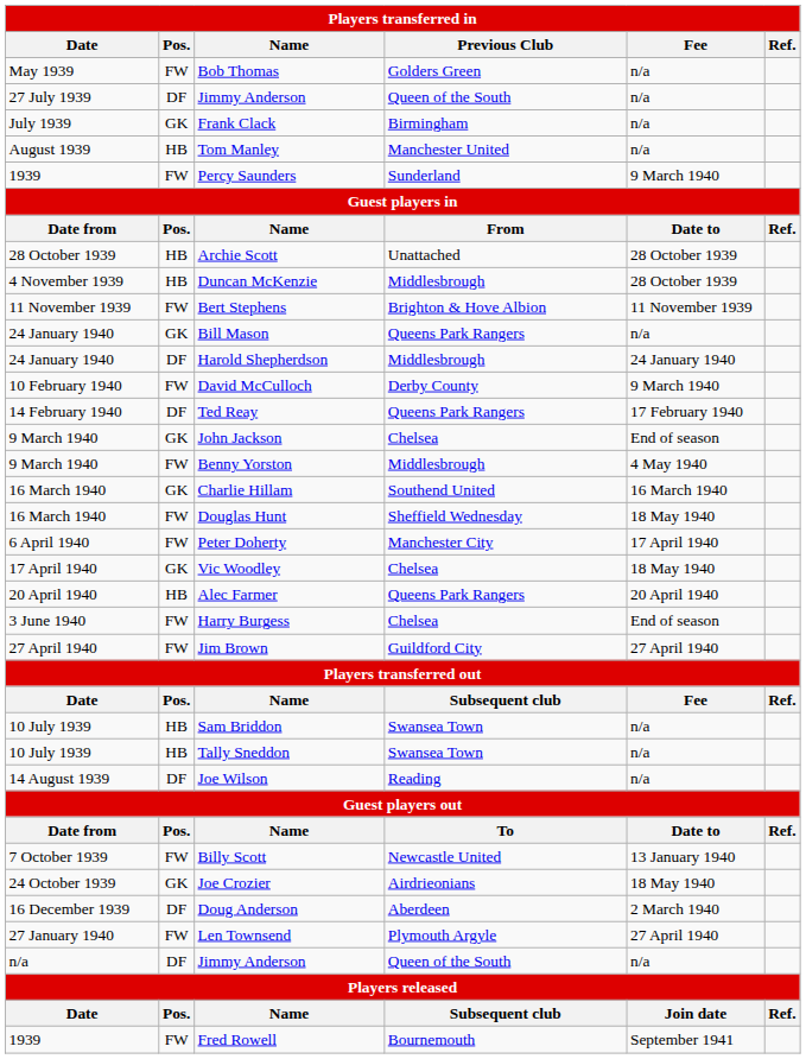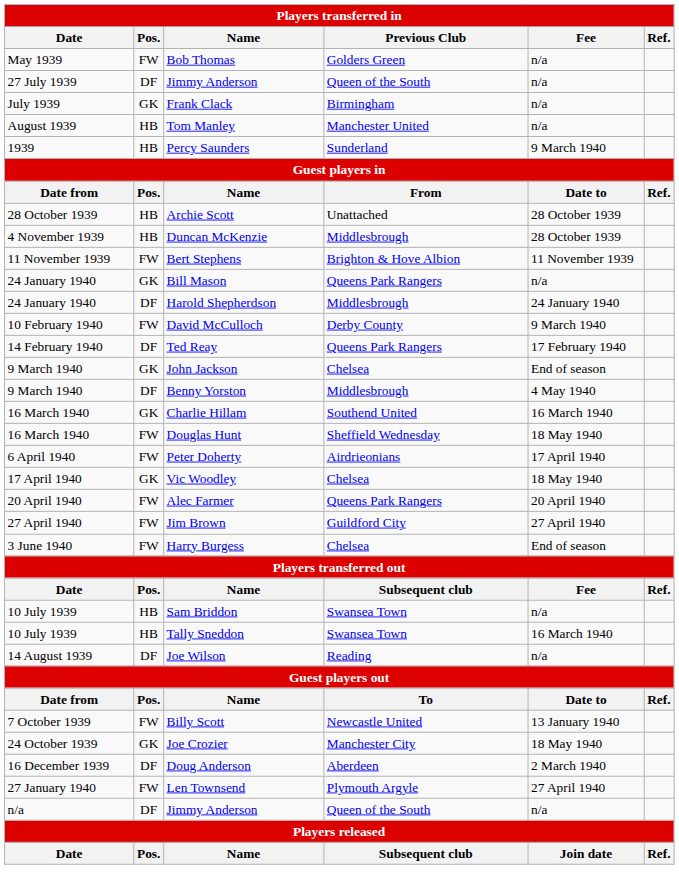Percy Saunders | Pos.: FW -> HB
Benny Yorston | Pos.: FW -> DF
Peter Doherty | Previous Club: Manchester City -> Airdrieonians
Alec Farmer | Pos.: HB -> FW
rows swapped: Jim Brown <-> Harry Burgess
Tally Sneddon | Fee: n/a -> 16 March 1940
Joe Crozier | Previous Club: Airdrieonians -> Manchester City
- row: 1939 | FW | Fred Rowell | Bournemouth | September 1941
